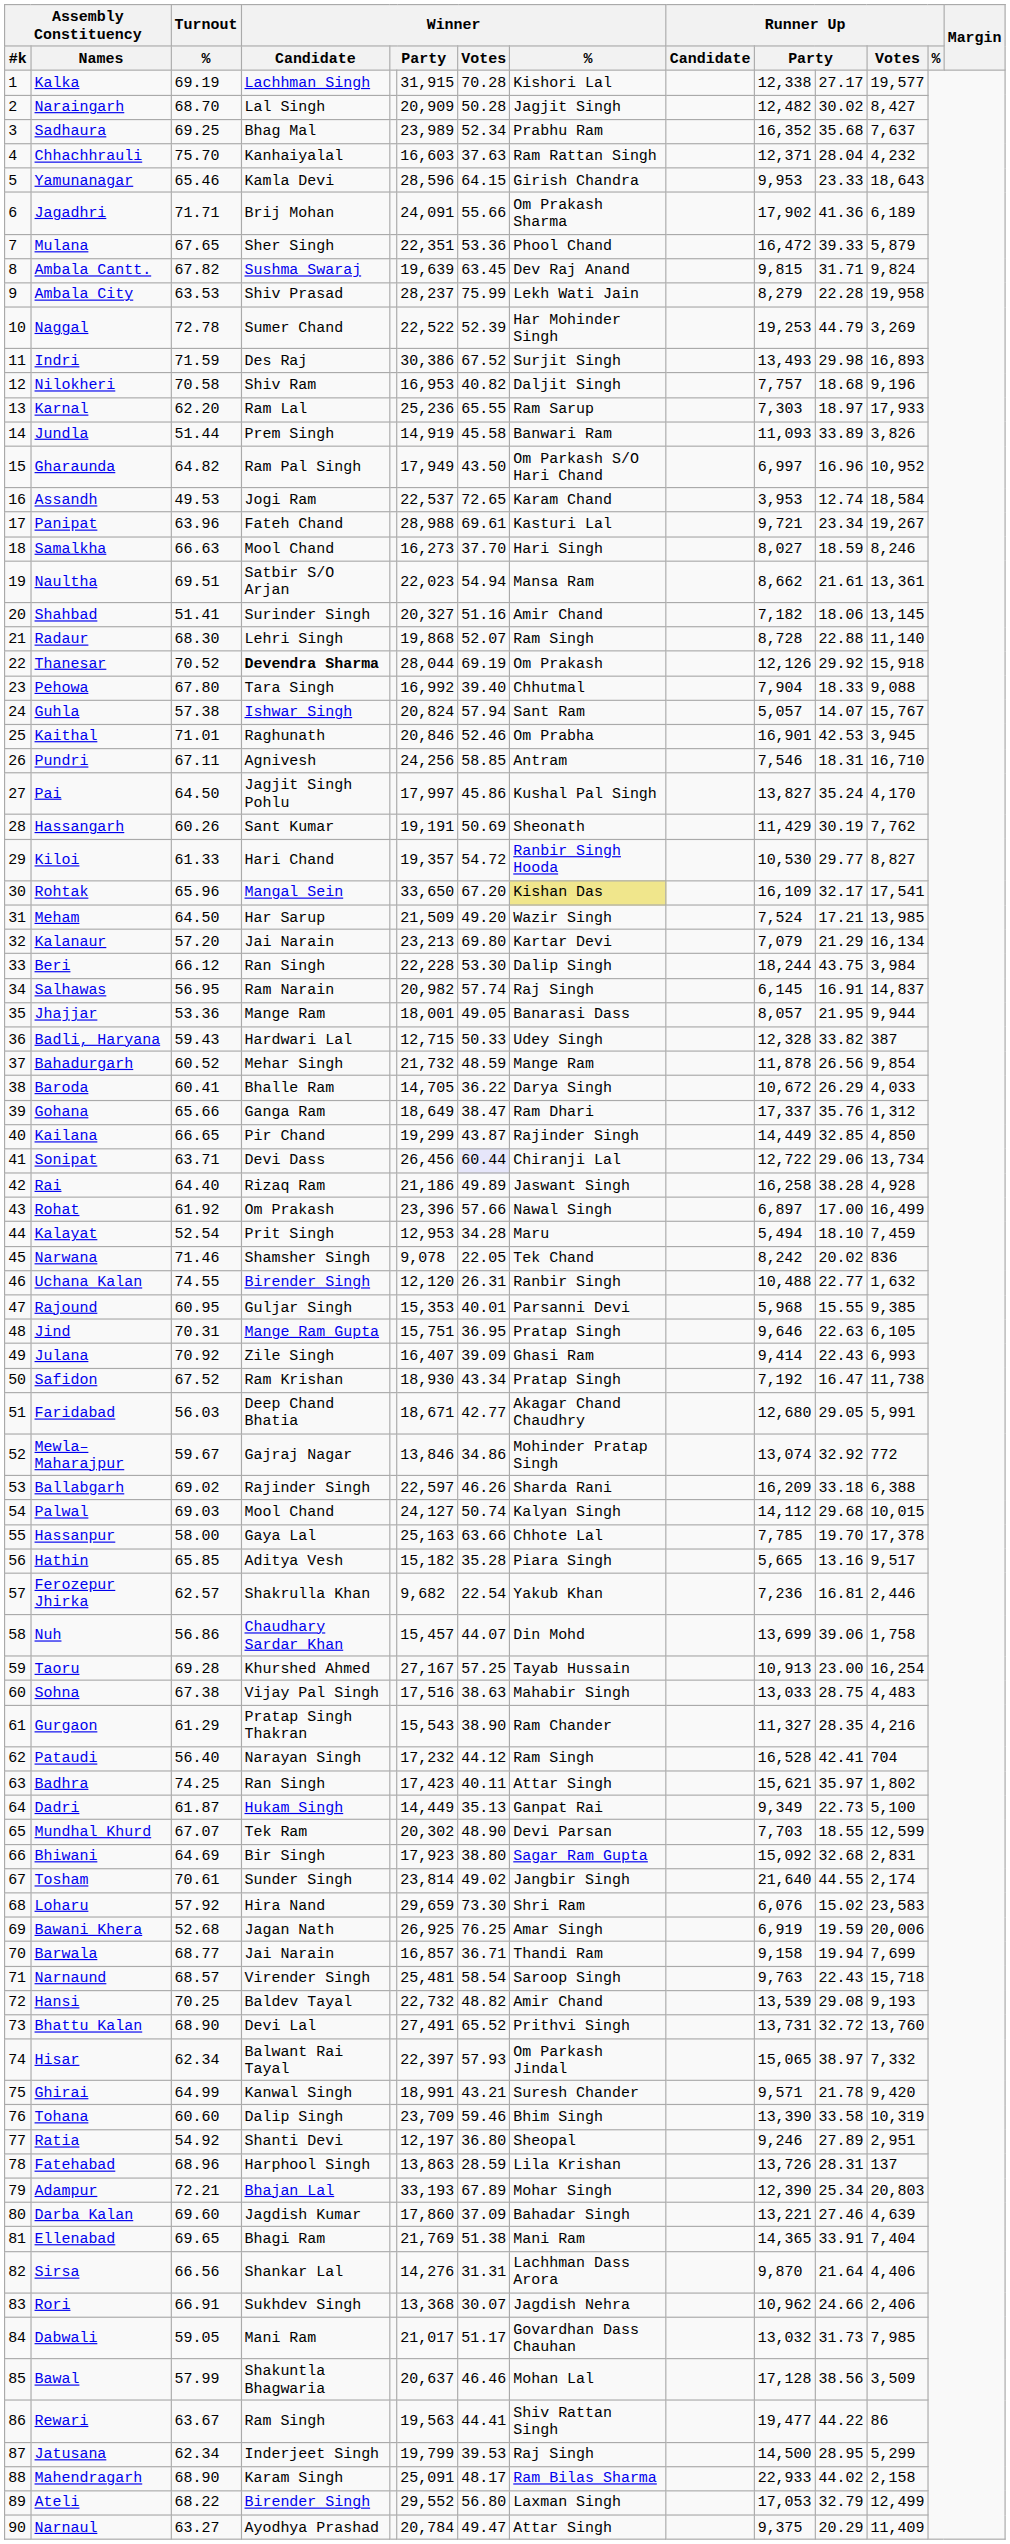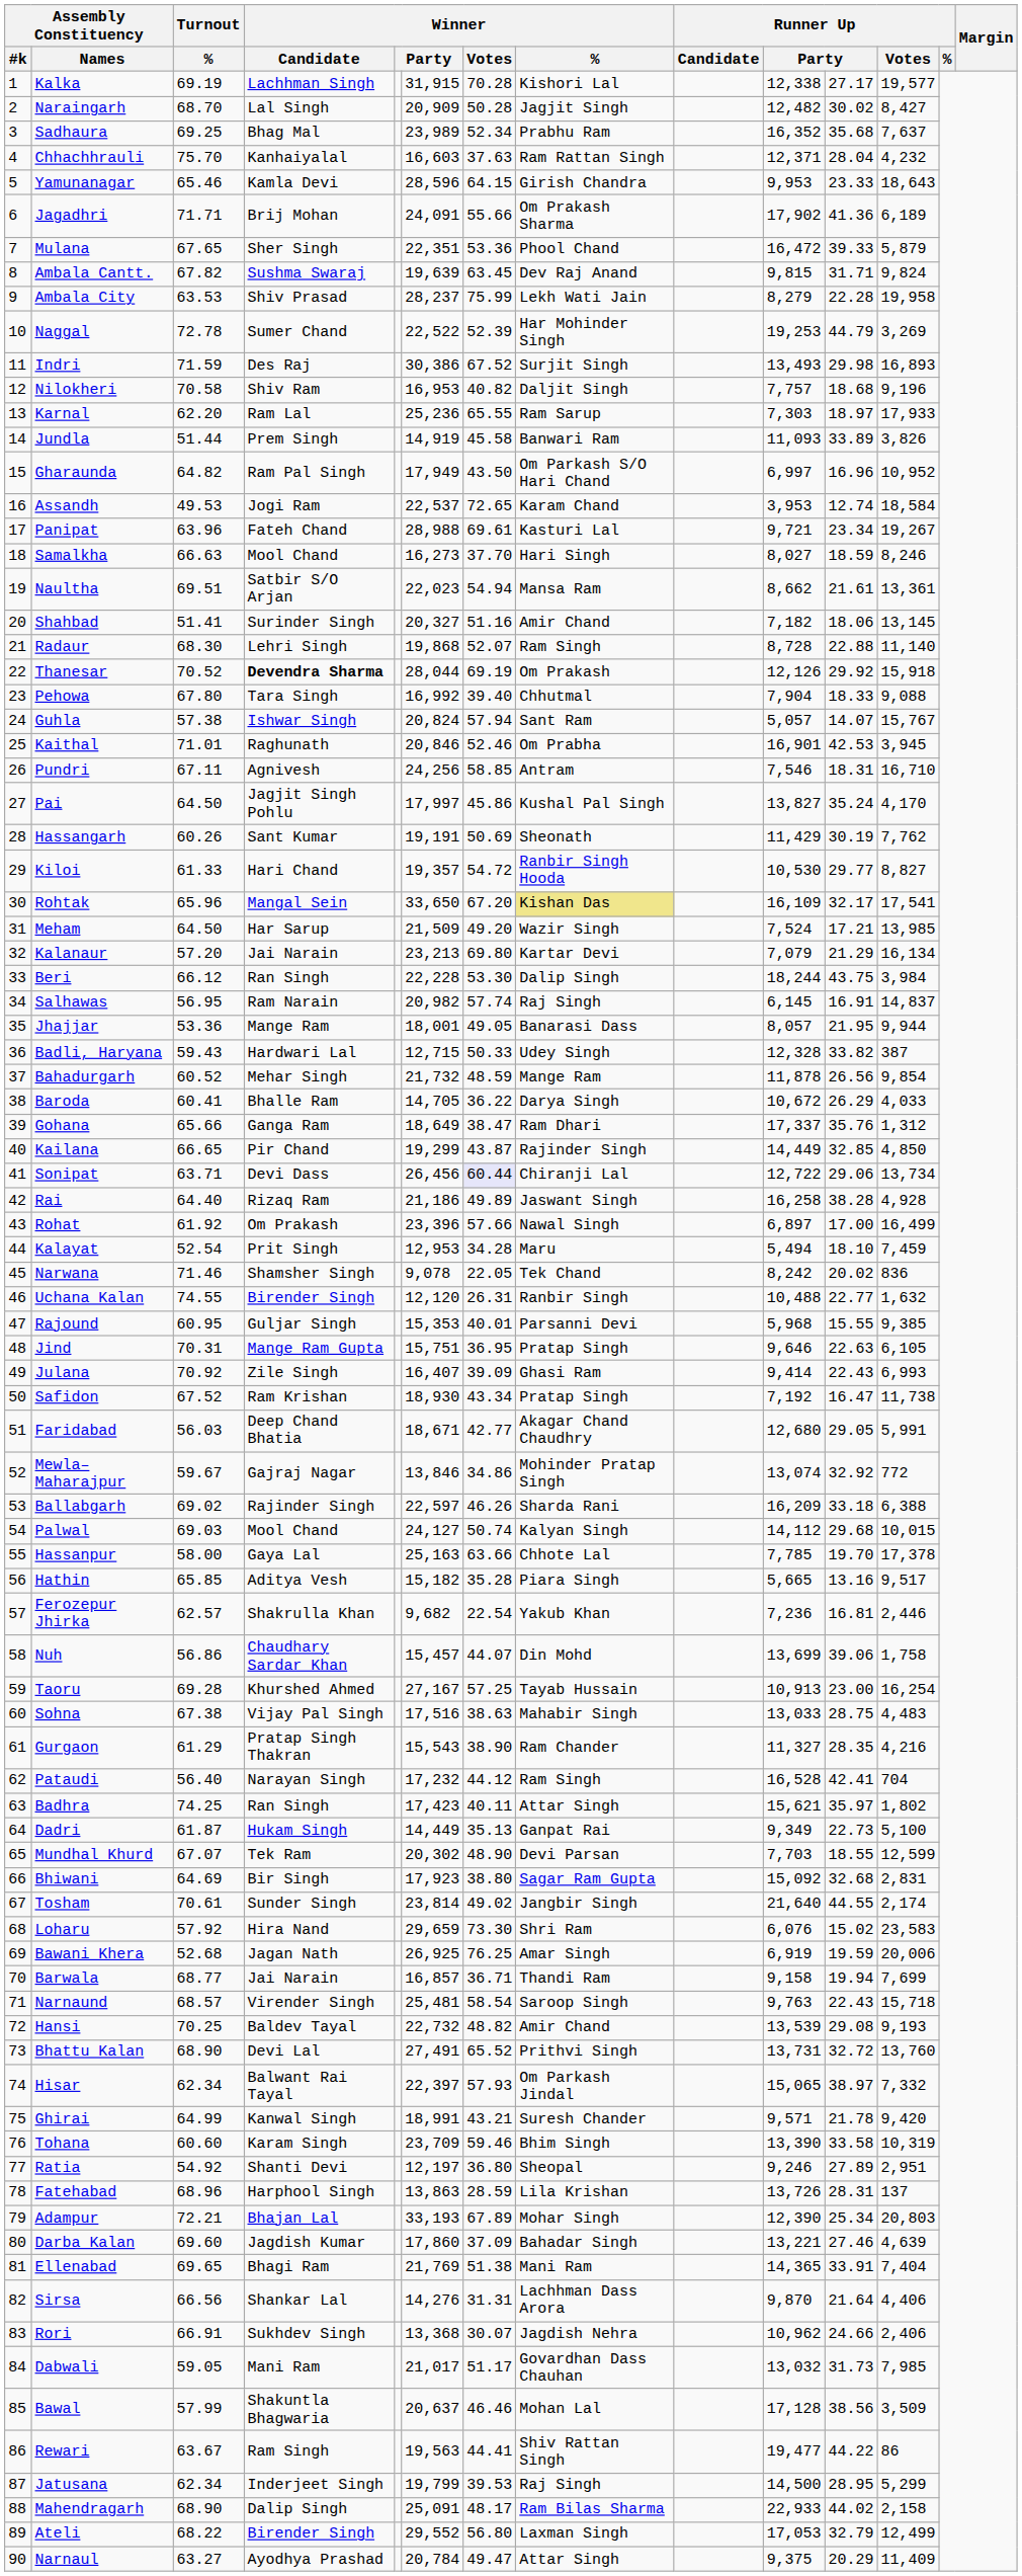Tohana | Winner / Candidate: Dalip Singh -> Karam Singh
Mahendragarh | Winner / Candidate: Karam Singh -> Dalip Singh
